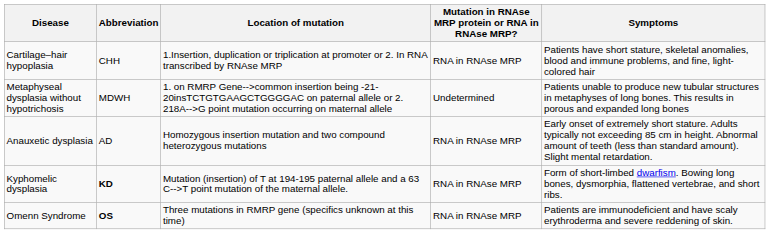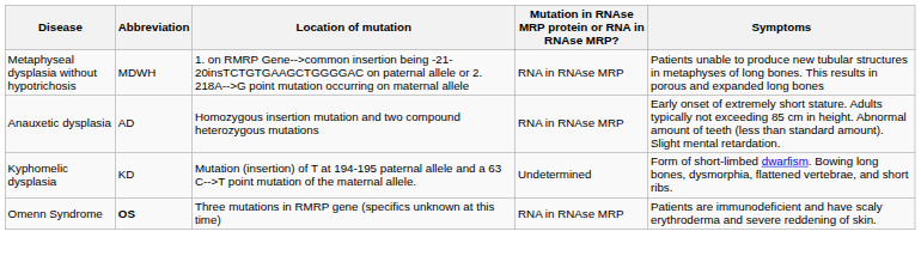- row: Cartilage–hair hypoplasia | CHH | 1.Insertion, duplication or triplication at promoter or 2. In RNA transcribed by RNAse MRP | RNA in RNAse MRP | Patients have short stature, skeletal anomalies, blood and immune problems, and fine, light-colored hair
Metaphyseal dysplasia without hypotrichosis | Mutation in RNAse MRP protein or RNA in RNAse MRP?: Undetermined -> RNA in RNAse MRP
Kyphomelic dysplasia | Abbreviation: bold -> normal
Kyphomelic dysplasia | Mutation in RNAse MRP protein or RNA in RNAse MRP?: RNA in RNAse MRP -> Undetermined
